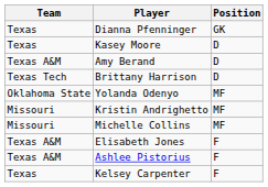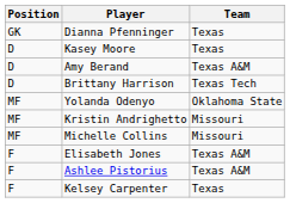columns swapped: Position <-> Team
